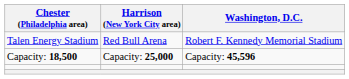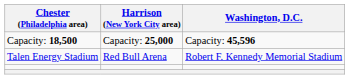rows swapped: Talen Energy Stadium <-> Capacity: 18,500
